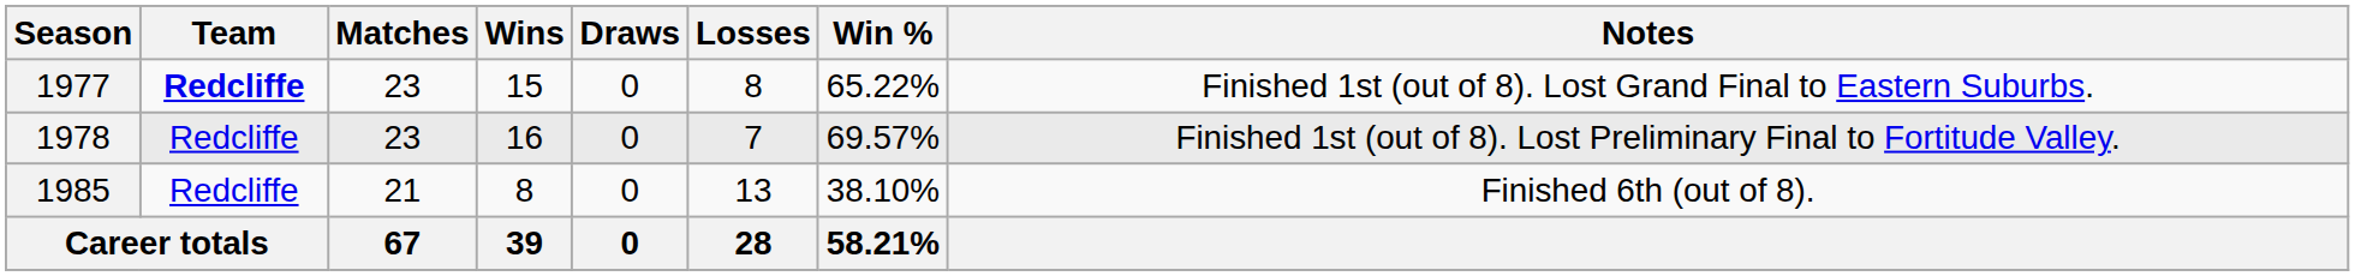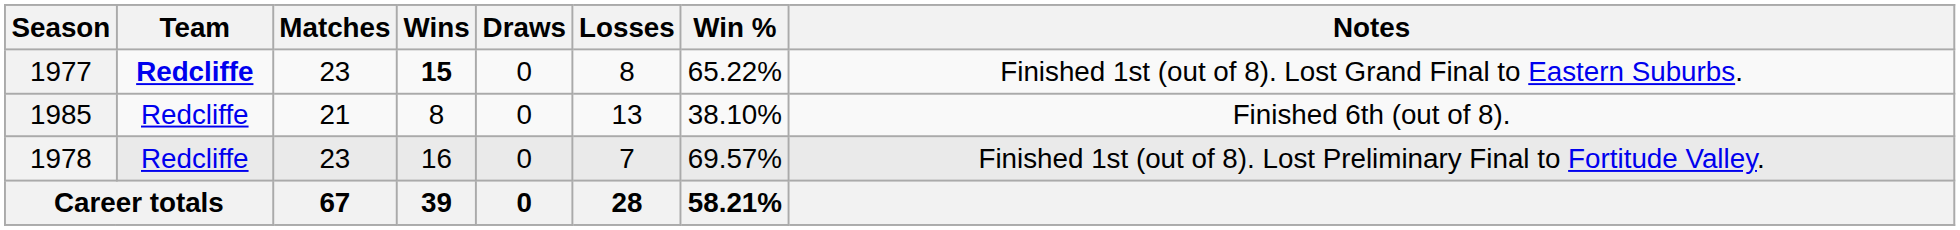1977 | Wins: normal -> bold
rows swapped: 1978 <-> 1985
